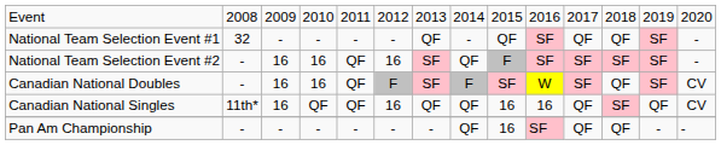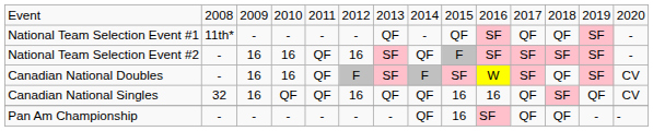National Team Selection Event #1 | column 2: 32 -> 11th*
Canadian National Singles | column 2: 11th* -> 32
